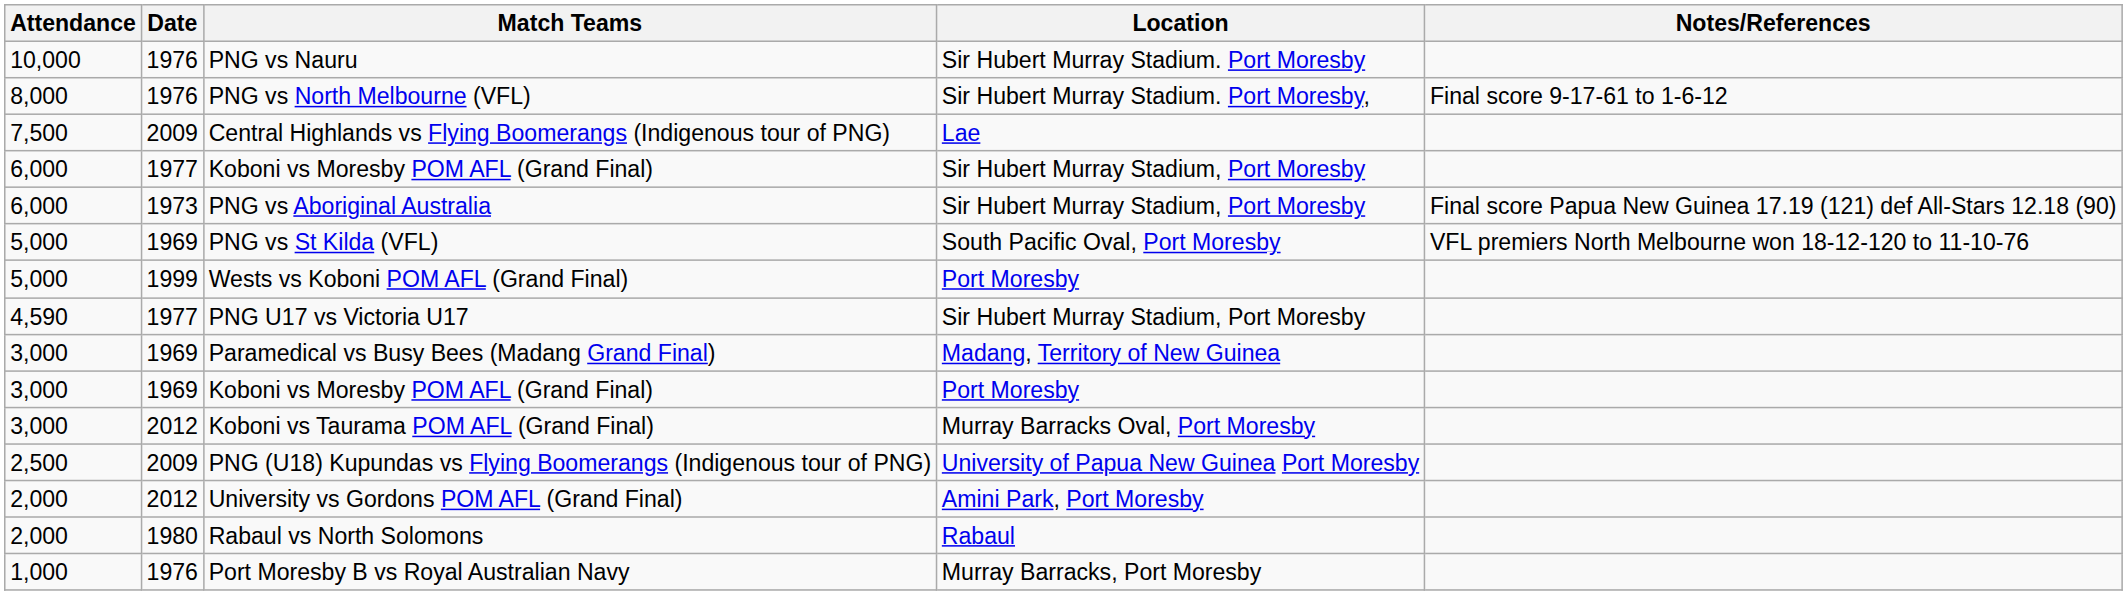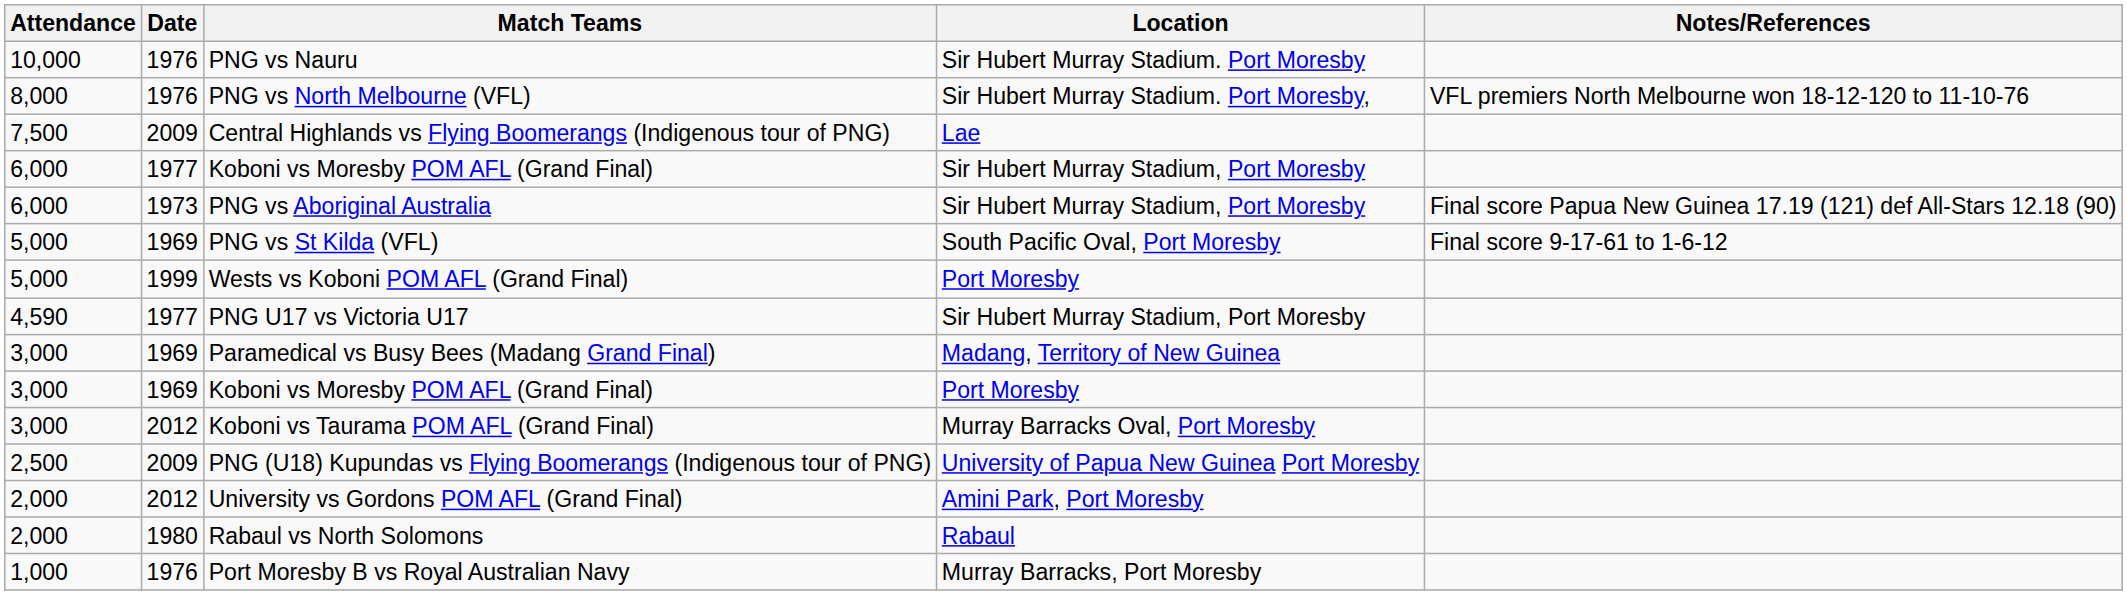PNG vs North Melbourne (VFL) | Notes/References: Final score 9-17-61 to 1-6-12 -> VFL premiers North Melbourne won 18-12-120 to 11-10-76
PNG vs St Kilda (VFL) | Notes/References: VFL premiers North Melbourne won 18-12-120 to 11-10-76 -> Final score 9-17-61 to 1-6-12
